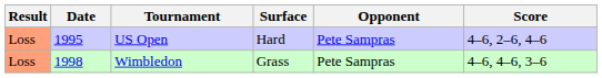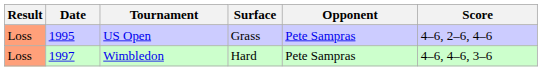US Open | Surface: Hard -> Grass
Wimbledon | Date: 1998 -> 1997
Wimbledon | Surface: Grass -> Hard
